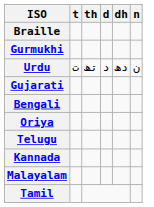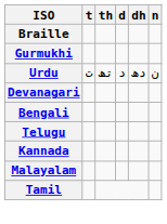+ row: Devanagari
- row: Gujarati
- row: Oriya
